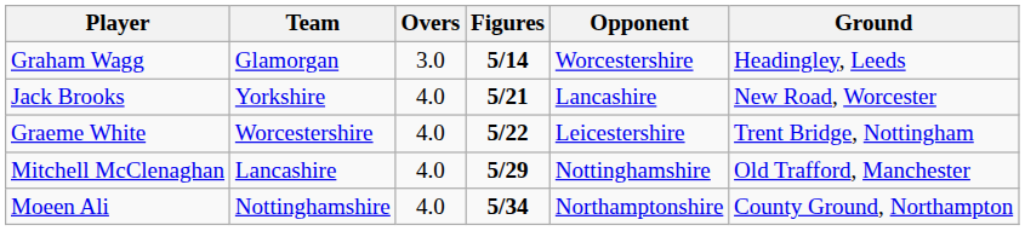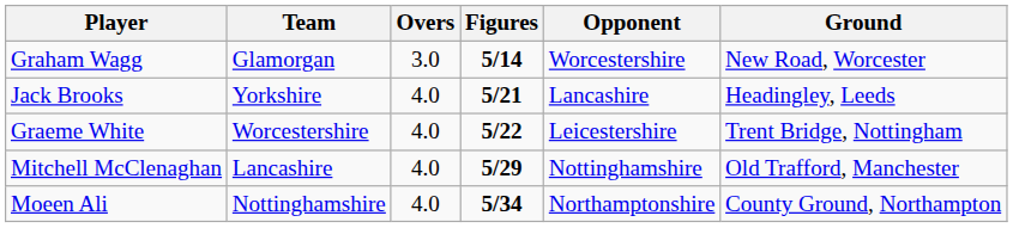Graham Wagg | Ground: Headingley, Leeds -> New Road, Worcester
Jack Brooks | Ground: New Road, Worcester -> Headingley, Leeds
